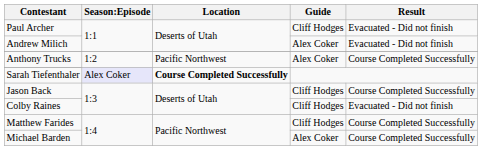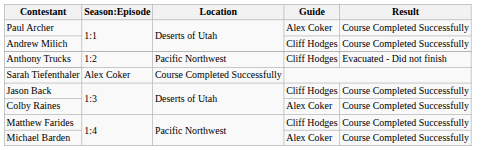Paul Archer | Guide: Cliff Hodges -> Alex Coker
Paul Archer | Result: Evacuated - Did not finish -> Course Completed Successfully
Andrew Milich | Guide: Alex Coker -> Cliff Hodges
Andrew Milich | Result: Evacuated - Did not finish -> Course Completed Successfully
Anthony Trucks | Guide: Alex Coker -> Cliff Hodges
Anthony Trucks | Result: Course Completed Successfully -> Evacuated - Did not finish
Sarah Tiefenthaler | Season:Episode: lavender background -> no background
Sarah Tiefenthaler | Location: bold -> normal
Colby Raines | Guide: Cliff Hodges -> Alex Coker
Colby Raines | Result: Evacuated - Did not finish -> Course Completed Successfully
